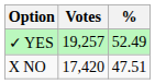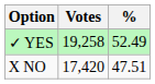✓ YES | Votes: 19,257 -> 19,258
